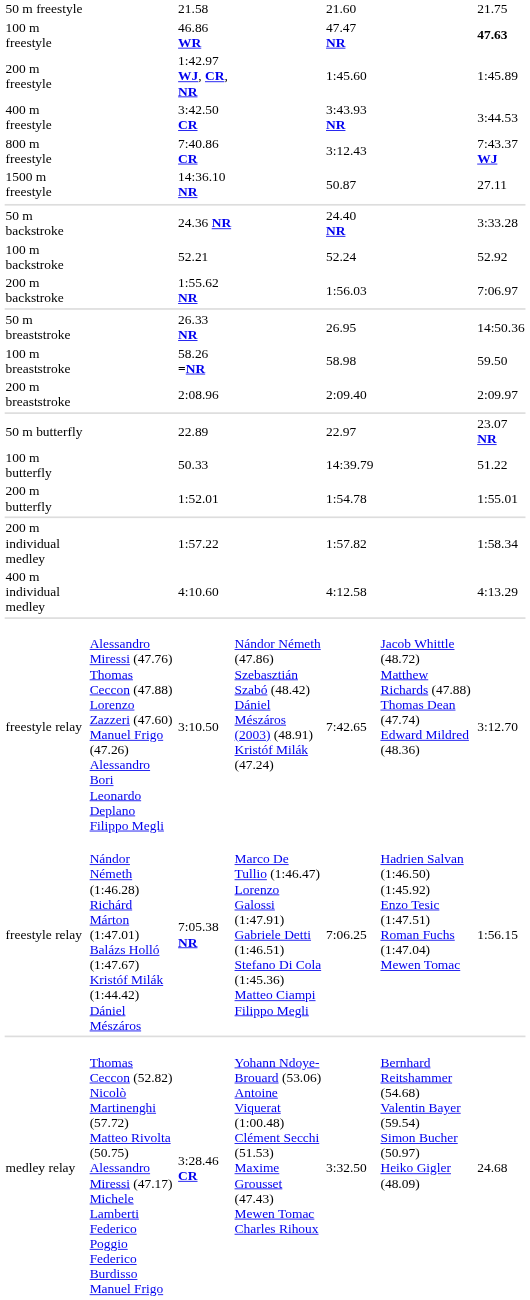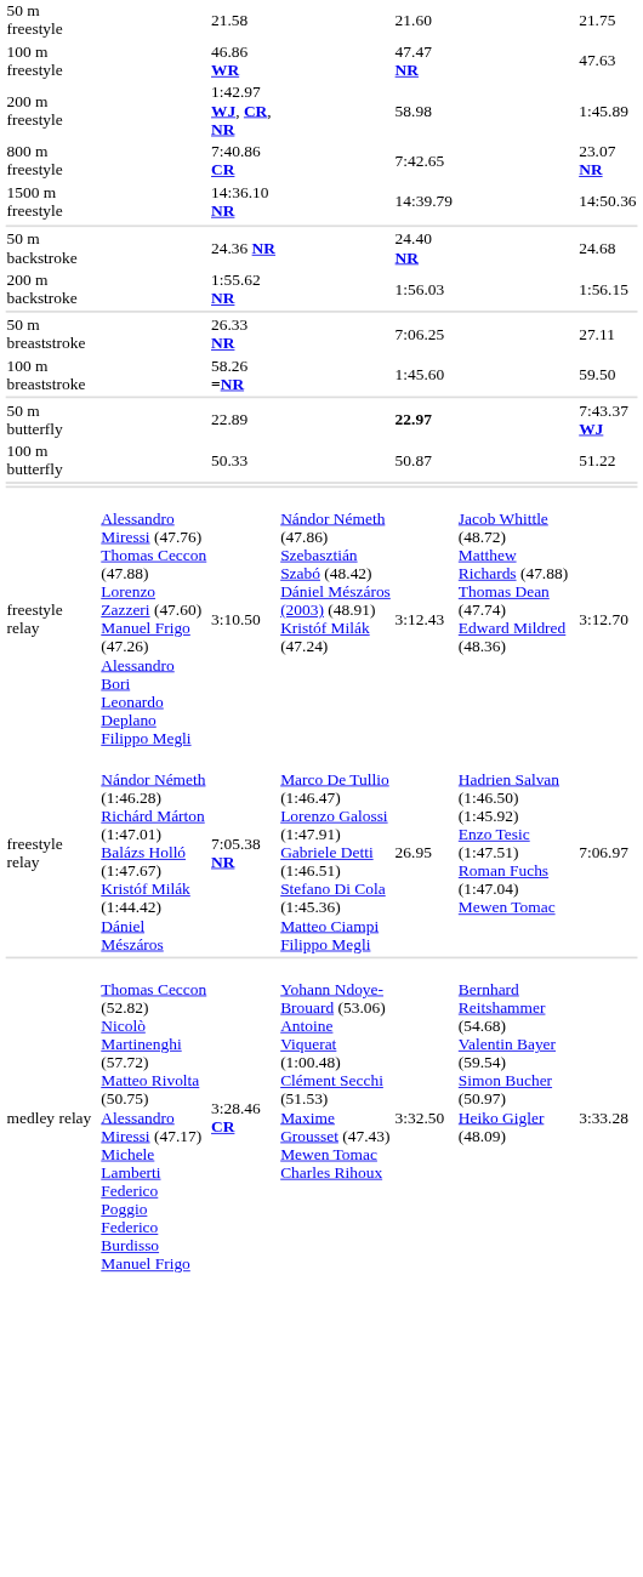46.86 WR | column 7: bold -> normal
1:42.97 WJ, CR, NR | column 5: 1:45.60 -> 58.98
- row: 400 m freestyle | 3:42.50 CR | 3:43.93 NR | 3:44.53
7:40.86 CR | column 5: 3:12.43 -> 7:42.65
7:40.86 CR | column 7: 7:43.37 WJ -> 23.07 NR
14:36.10 NR | column 5: 50.87 -> 14:39.79
14:36.10 NR | column 7: 27.11 -> 14:50.36
24.36 NR | column 7: 3:33.28 -> 24.68
- row: 100 m backstroke | 52.21 | 52.24 | 52.92
1:55.62 NR | column 7: 7:06.97 -> 1:56.15
26.33 NR | column 5: 26.95 -> 7:06.25
26.33 NR | column 7: 14:50.36 -> 27.11
58.26 =NR | column 5: 58.98 -> 1:45.60
- row: 200 m breaststroke | 2:08.96 | 2:09.40 | 2:09.97
22.89 | column 5: normal -> bold
22.89 | column 7: 23.07 NR -> 7:43.37 WJ
50.33 | column 5: 14:39.79 -> 50.87
- row: 200 m butterfly | 1:52.01 | 1:54.78 | 1:55.01
- row: 200 m individual medley | 1:57.22 | 1:57.82 | 1:58.34
- row: 400 m individual medley | 4:10.60 | 4:12.58 | 4:13.29
3:10.50 | column 5: 7:42.65 -> 3:12.43
7:05.38 NR | column 5: 7:06.25 -> 26.95
7:05.38 NR | column 7: 1:56.15 -> 7:06.97
3:28.46 CR | column 7: 24.68 -> 3:33.28
